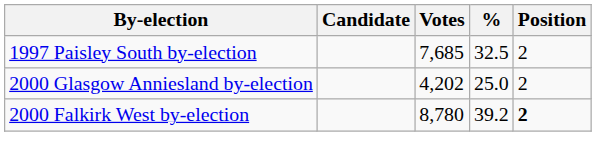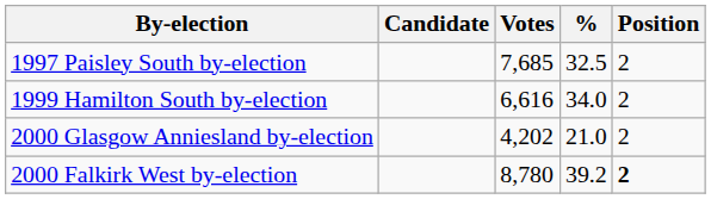+ row: 1999 Hamilton South by-election | 6,616 | 34.0 | 2
2000 Glasgow Anniesland by-election | %: 25.0 -> 21.0
